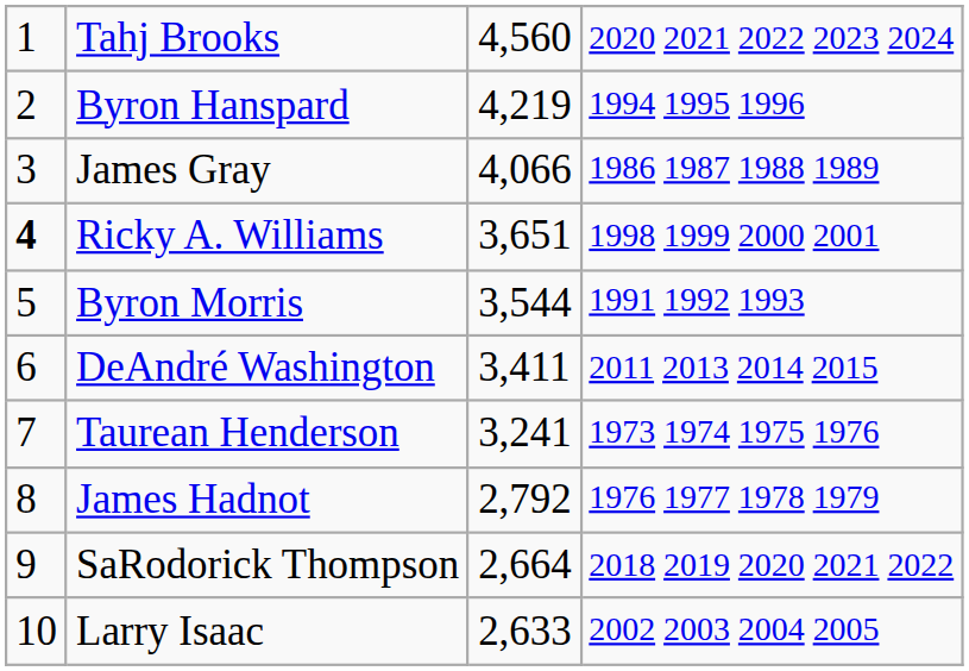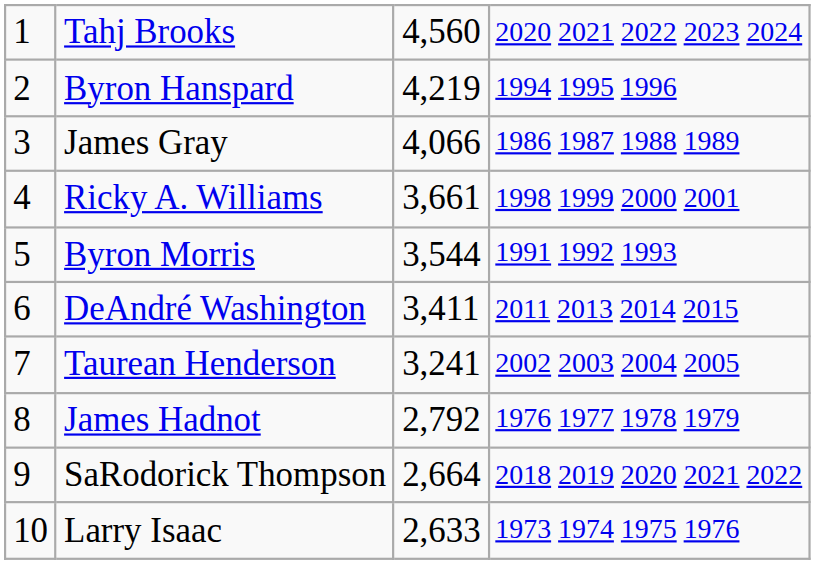Ricky A. Williams | column 1: bold -> normal
Ricky A. Williams | column 3: 3,651 -> 3,661
Taurean Henderson | column 4: 1973 1974 1975 1976 -> 2002 2003 2004 2005
Larry Isaac | column 4: 2002 2003 2004 2005 -> 1973 1974 1975 1976
